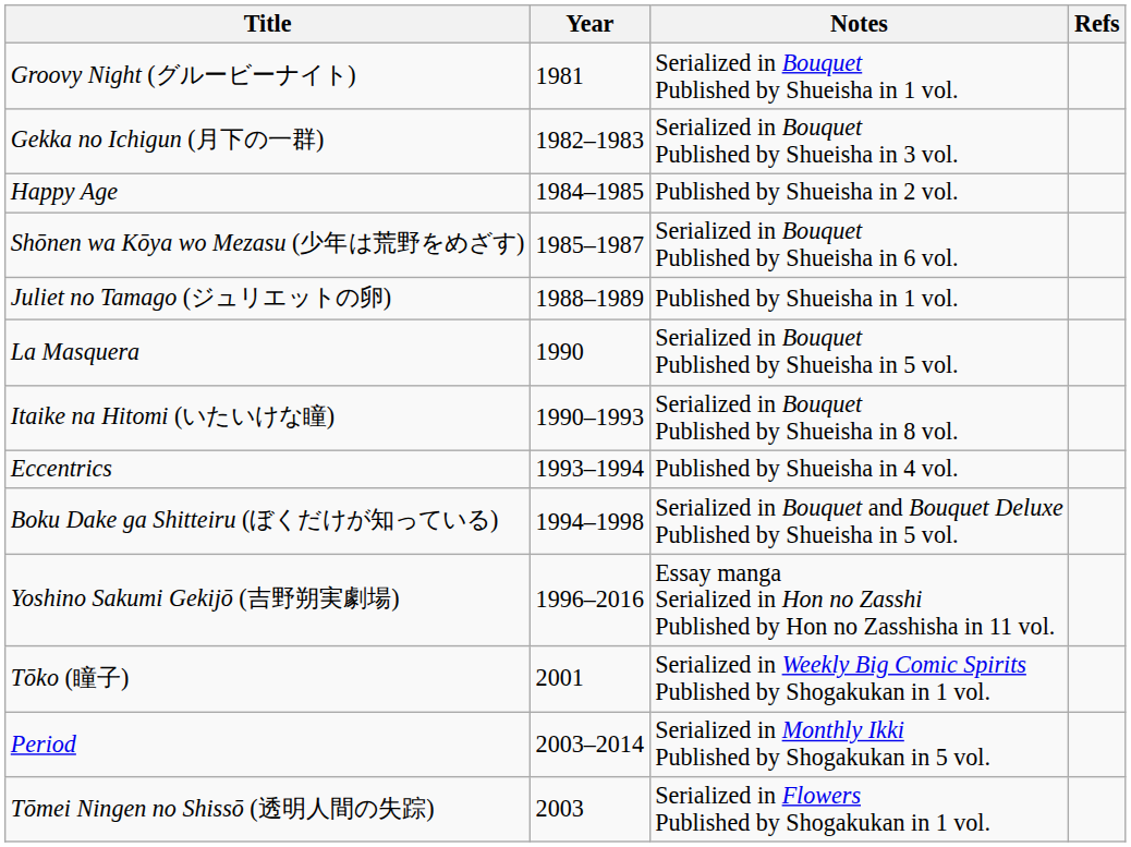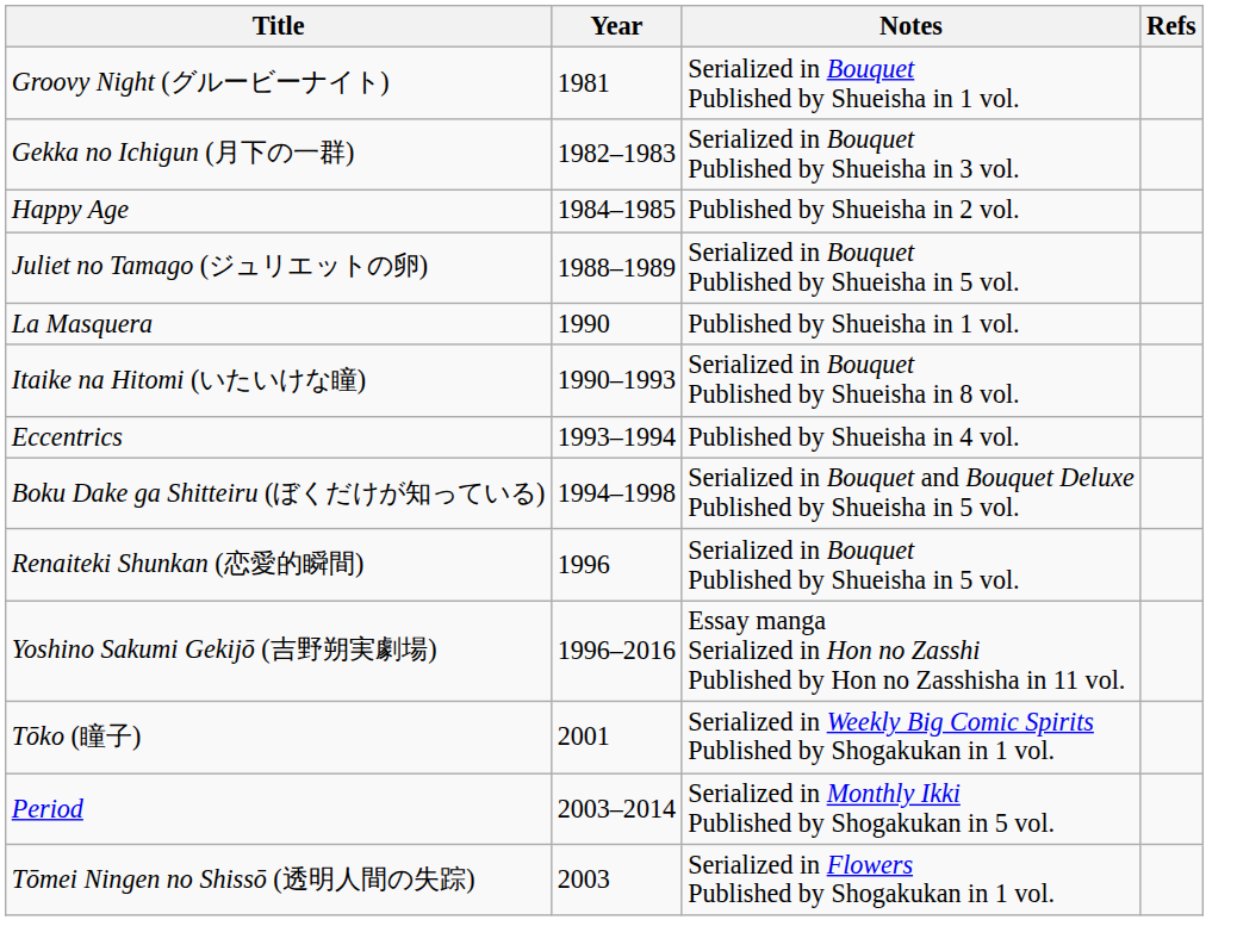- row: Shōnen wa Kōya wo Mezasu (少年は荒野をめざす) | 1985–1987 | Serialized in Bouquet Published by Shueisha in 6 vol.
Juliet no Tamago (ジュリエットの卵) | Notes: Published by Shueisha in 1 vol. -> Serialized in Bouquet Published by Shueisha in 5 vol.
La Masquera | Notes: Serialized in Bouquet Published by Shueisha in 5 vol. -> Published by Shueisha in 1 vol.
+ row: Renaiteki Shunkan (恋愛的瞬間) | 1996 | Serialized in Bouquet Published by Shueisha in 5 vol.
